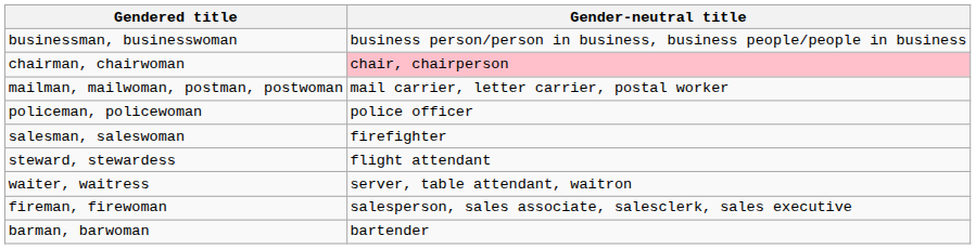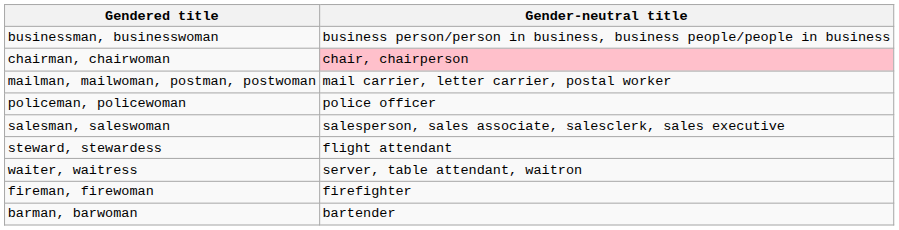salesman, saleswoman | Gender-neutral title: firefighter -> salesperson, sales associate, salesclerk, sales executive
fireman, firewoman | Gender-neutral title: salesperson, sales associate, salesclerk, sales executive -> firefighter
